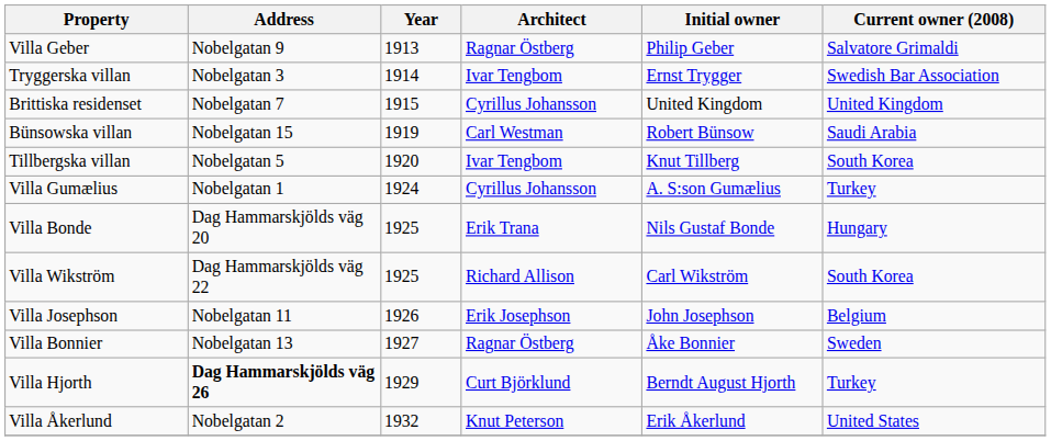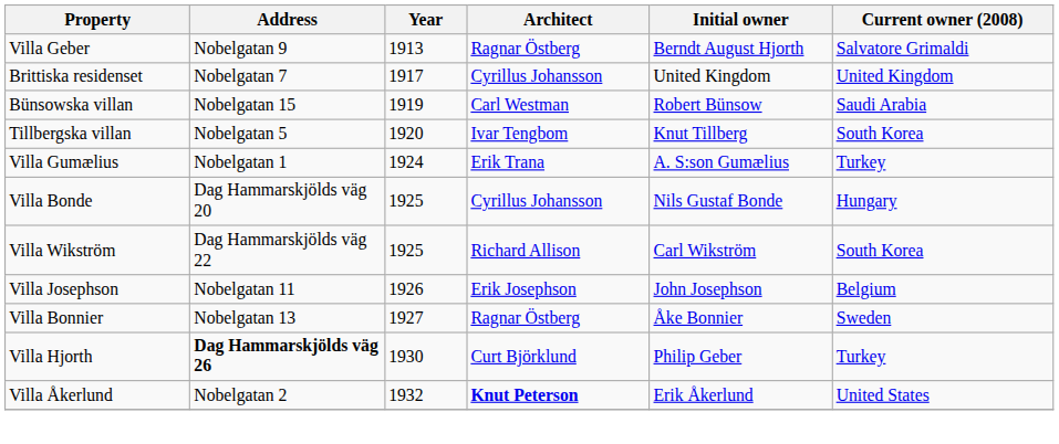Villa Geber | Initial owner: Philip Geber -> Berndt August Hjorth
- row: Tryggerska villan | Nobelgatan 3 | 1914 | Ivar Tengbom | Ernst Trygger | Swedish Bar Association
Brittiska residenset | Year: 1915 -> 1917
Villa Gumælius | Architect: Cyrillus Johansson -> Erik Trana
Villa Bonde | Architect: Erik Trana -> Cyrillus Johansson
Villa Hjorth | Year: 1929 -> 1930
Villa Hjorth | Initial owner: Berndt August Hjorth -> Philip Geber
Villa Åkerlund | Architect: normal -> bold
